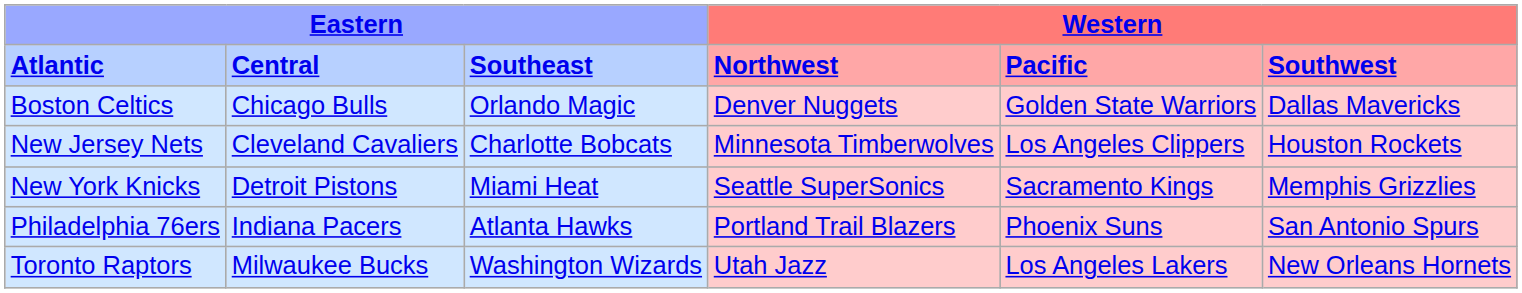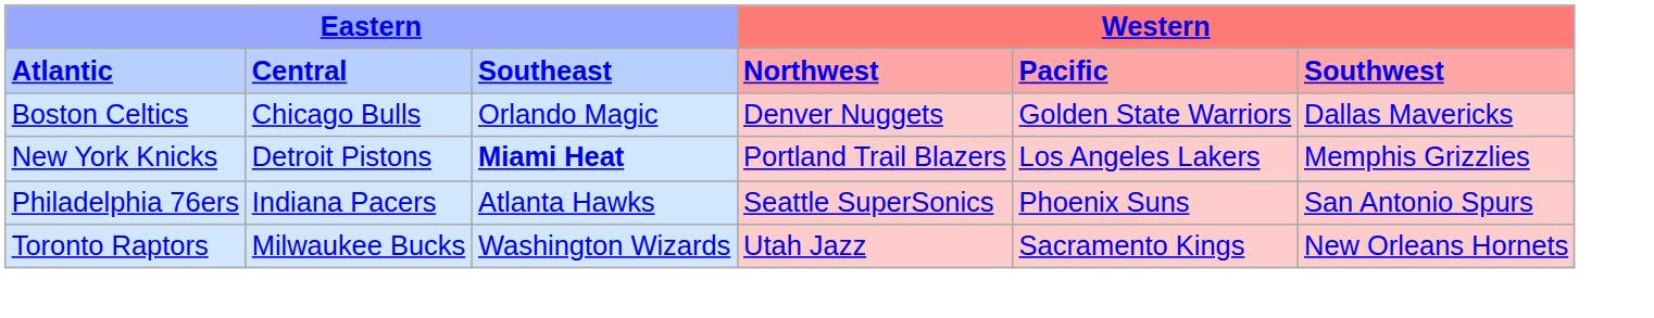- row: New Jersey Nets | Cleveland Cavaliers | Charlotte Bobcats | Minnesota Timberwolves | Los Angeles Clippers | Houston Rockets
New York Knicks | column 3: normal -> bold
New York Knicks | column 4: Seattle SuperSonics -> Portland Trail Blazers
New York Knicks | column 5: Sacramento Kings -> Los Angeles Lakers
Philadelphia 76ers | column 4: Portland Trail Blazers -> Seattle SuperSonics
Toronto Raptors | column 5: Los Angeles Lakers -> Sacramento Kings
